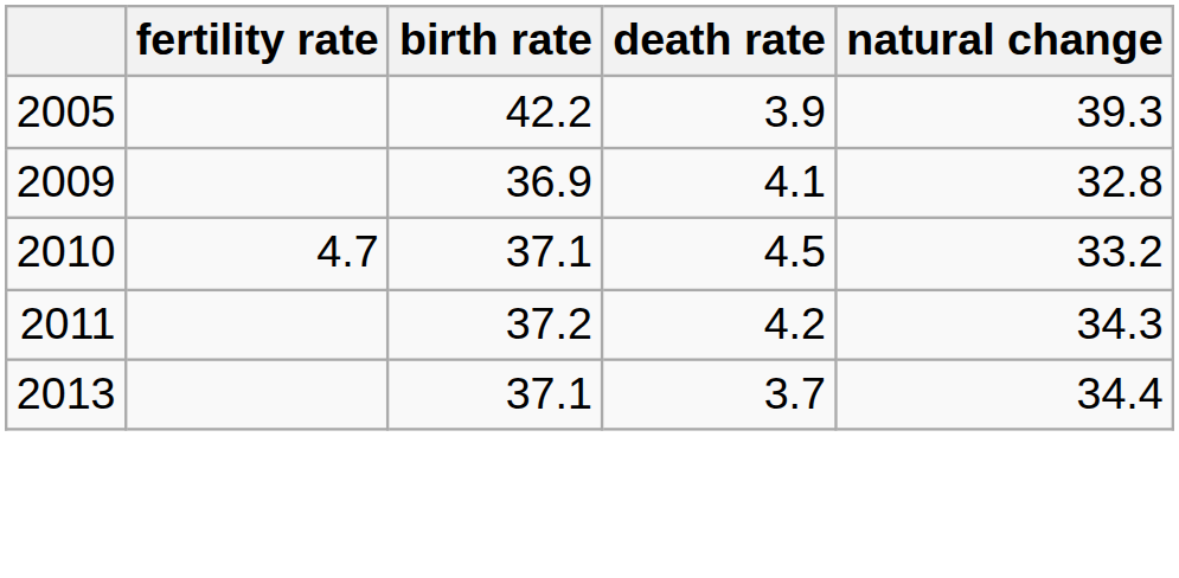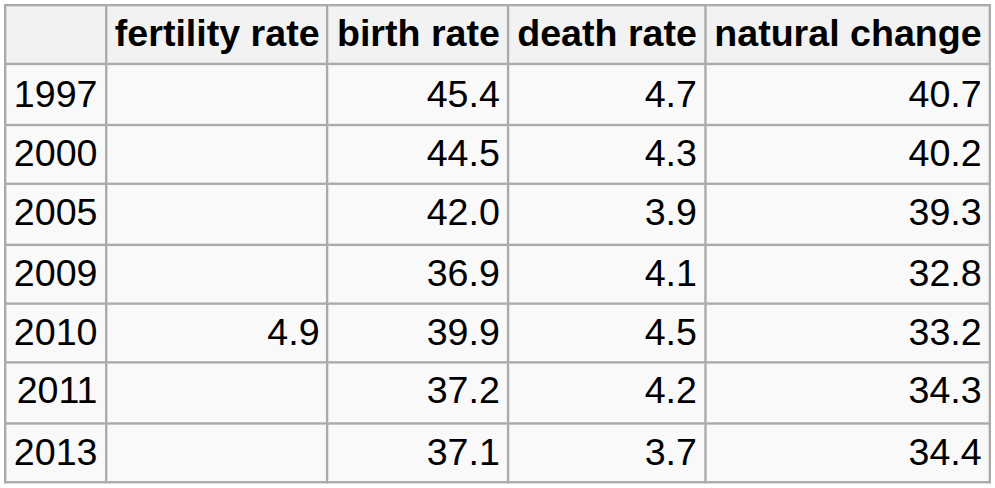+ row: 1997 | 45.4 | 4.7 | 40.7
+ row: 2000 | 44.5 | 4.3 | 40.2
2005 | birth rate: 42.2 -> 42.0
2010 | fertility rate: 4.7 -> 4.9
2010 | birth rate: 37.1 -> 39.9
